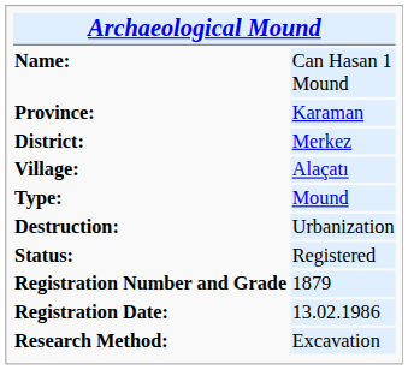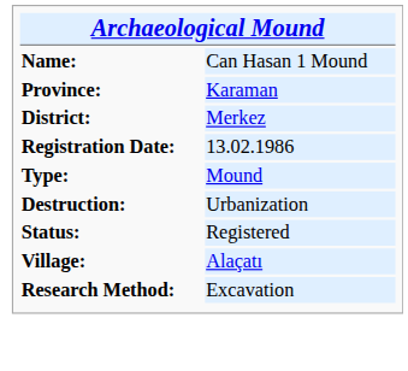rows swapped: Village: <-> Registration Date:
- row: Registration Number and Grade | 1879
